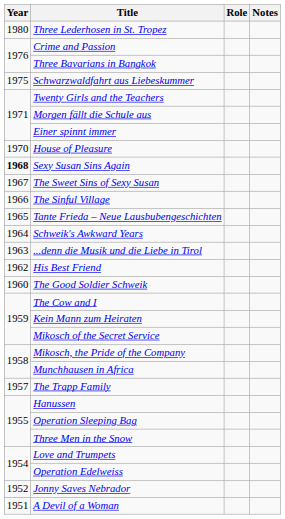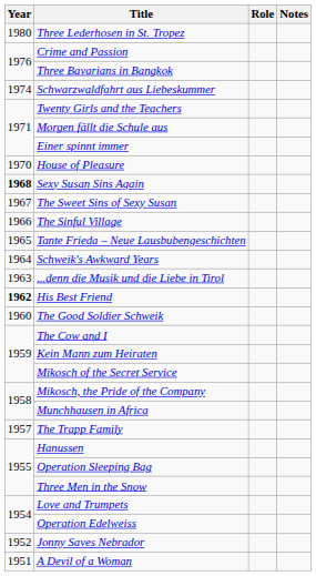Schwarzwaldfahrt aus Liebeskummer | Year: 1975 -> 1974
His Best Friend | Year: normal -> bold
